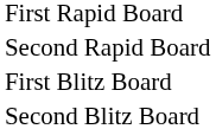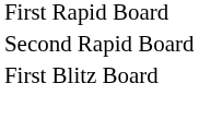- row: Second Blitz Board
